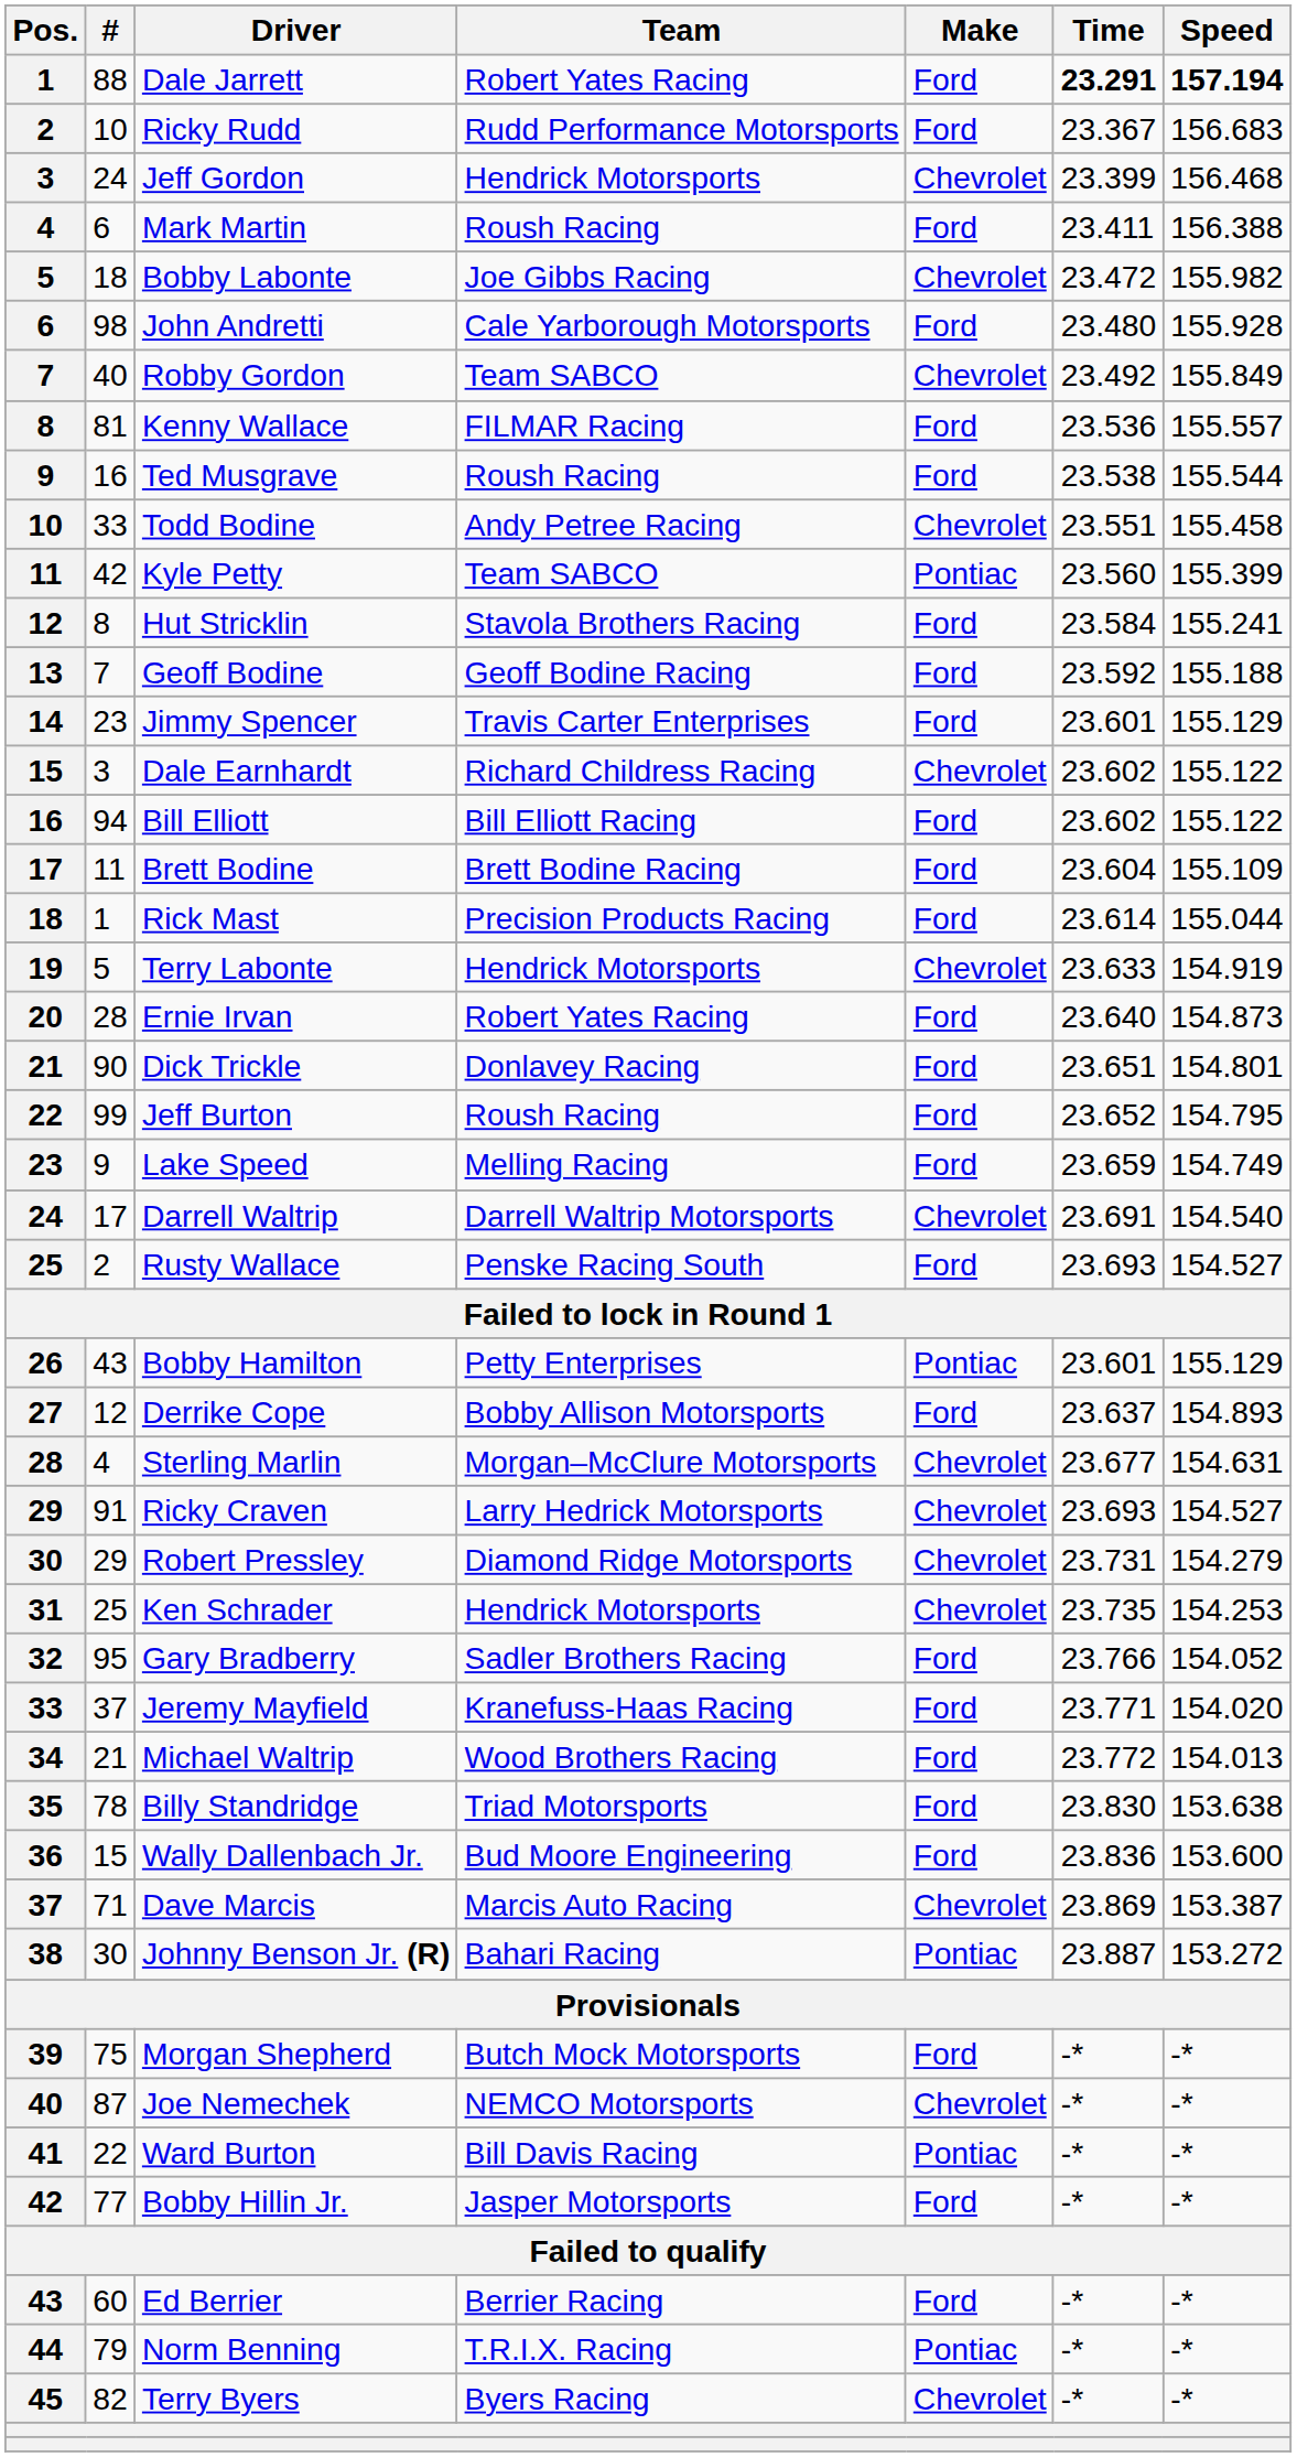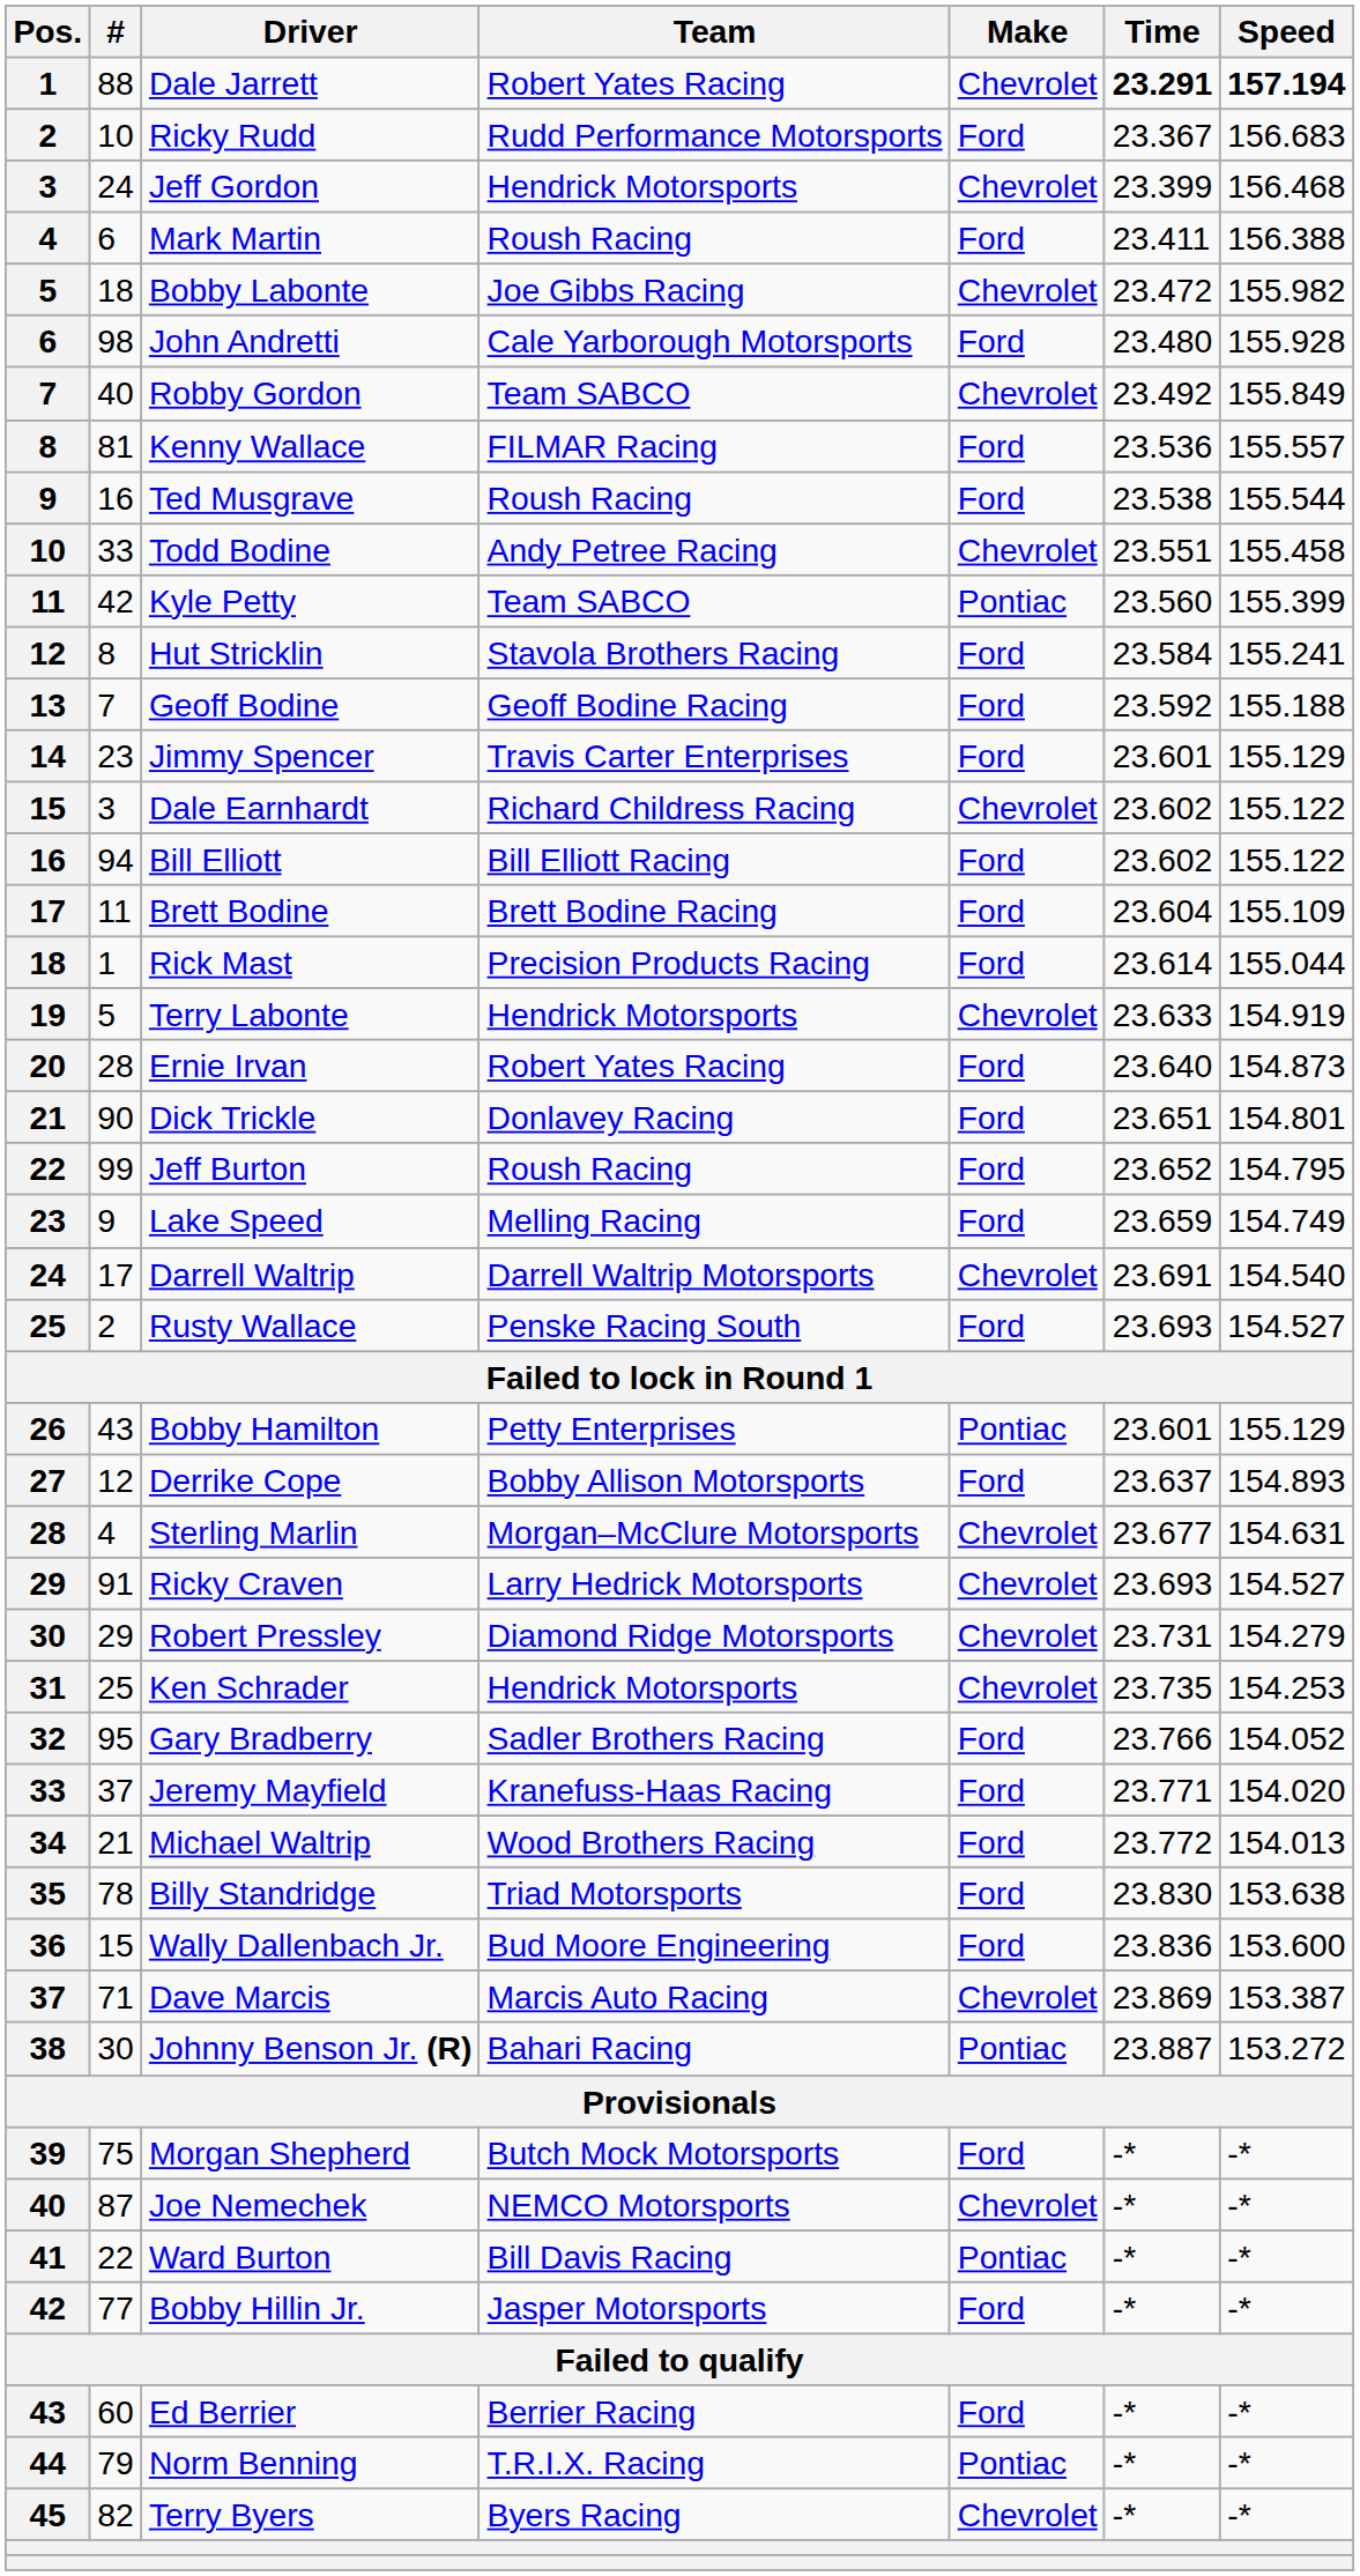Dale Jarrett | Make: Ford -> Chevrolet
